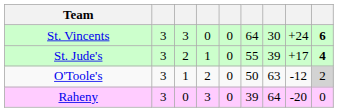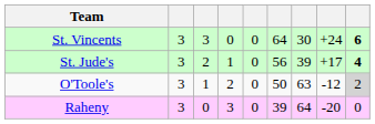St. Jude's | column 6: 55 -> 56
